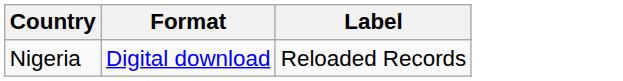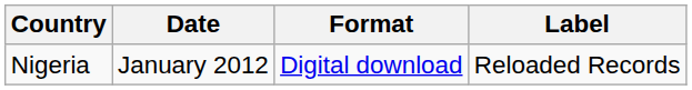+ column: Date | January 2012
